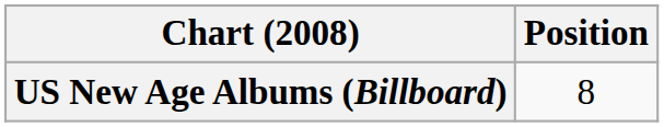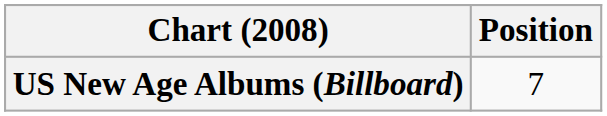US New Age Albums (Billboard) | Position: 8 -> 7
